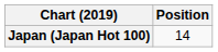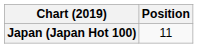Japan (Japan Hot 100) | Position: 14 -> 11
